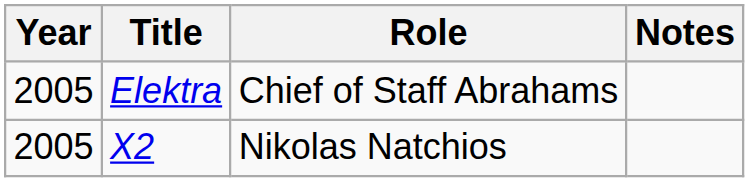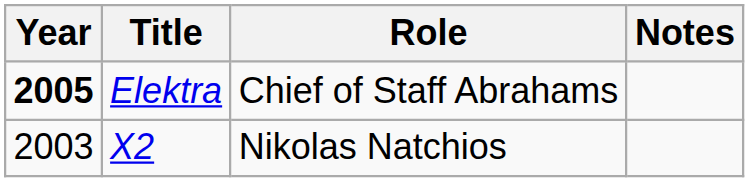Elektra | Year: normal -> bold
X2 | Year: 2005 -> 2003
